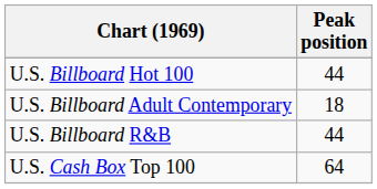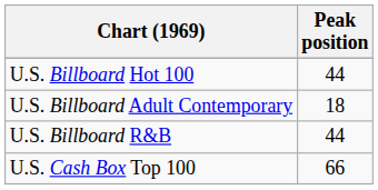U.S. Cash Box Top 100 | Peak position: 64 -> 66
